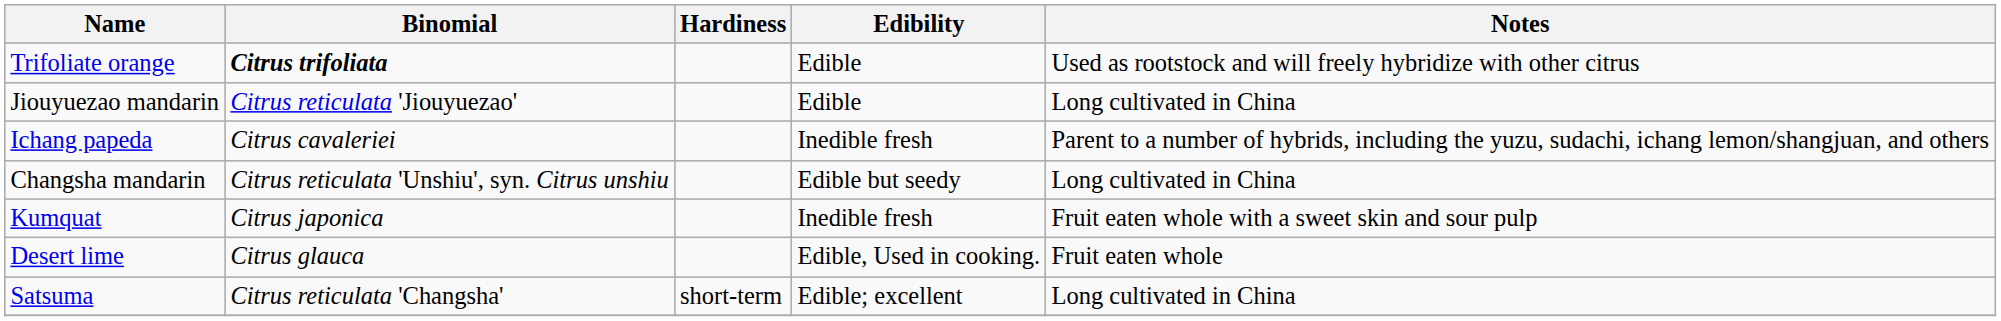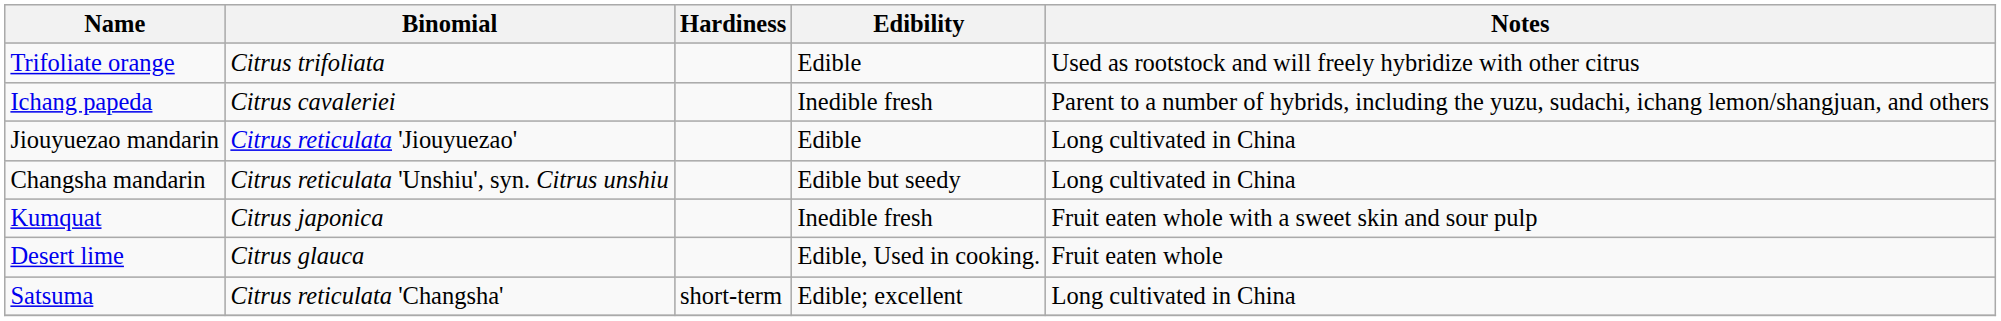Trifoliate orange | Binomial: bold -> normal
rows swapped: Ichang papeda <-> Jiouyuezao mandarin
